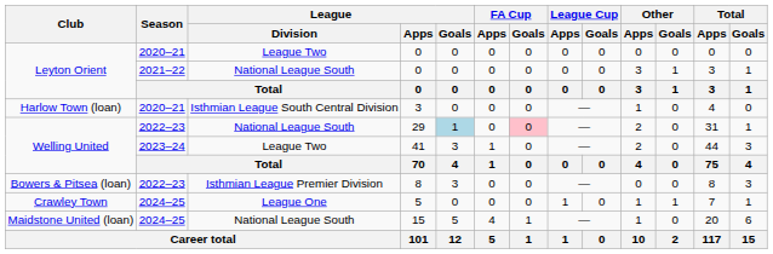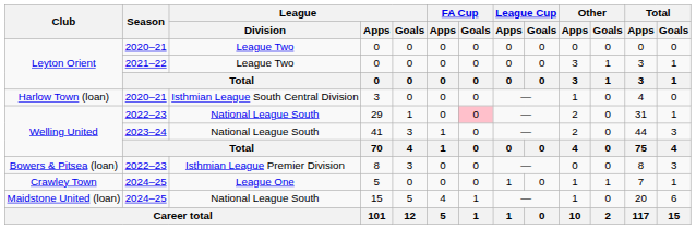2021–22 / 0 | League / Division: National League South -> League Two
29 | League / Goals: lightblue background -> no background
41 | League / Division: League Two -> National League South
